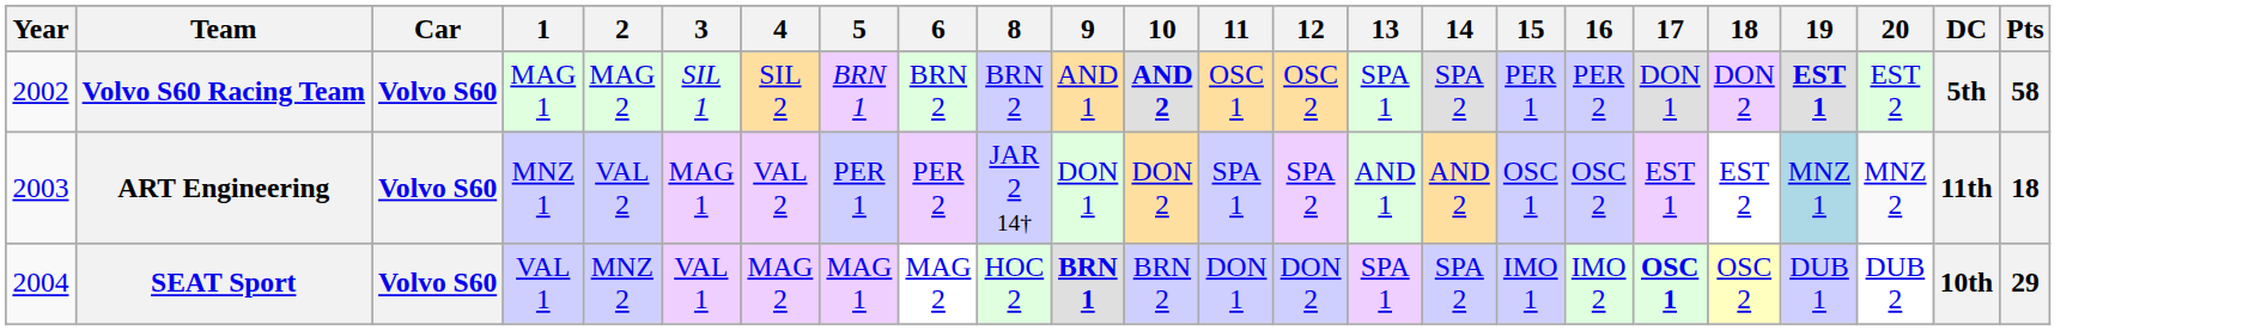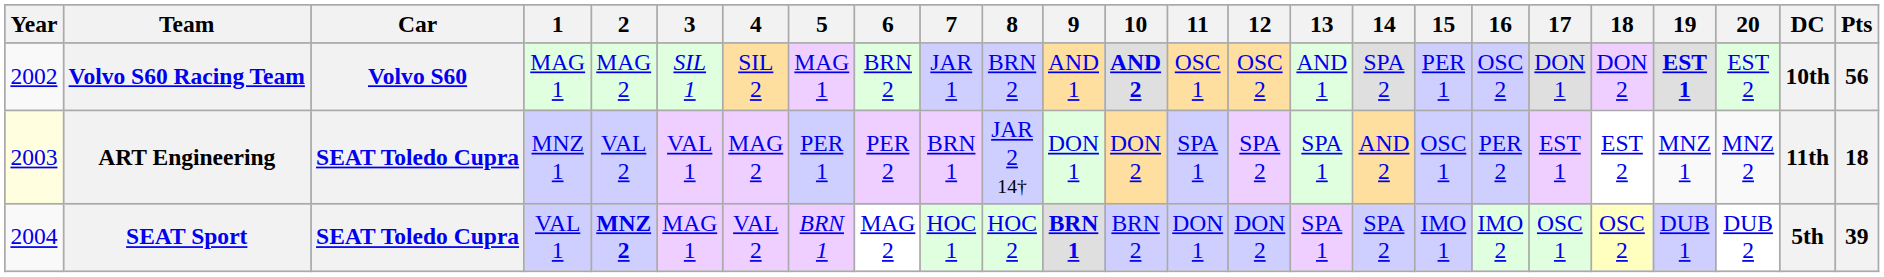+ column: 7 | JAR 1 | BRN 1 | HOC 1
Volvo S60 Racing Team | 5: BRN 1 -> MAG 1
Volvo S60 Racing Team | 13: SPA 1 -> AND 1
Volvo S60 Racing Team | 16: PER 2 -> OSC 2
Volvo S60 Racing Team | DC: 5th -> 10th
Volvo S60 Racing Team | Pts: 58 -> 56
ART Engineering | Year: no background -> lightyellow background
ART Engineering | Car: Volvo S60 -> SEAT Toledo Cupra
ART Engineering | 3: MAG 1 -> VAL 1
ART Engineering | 4: VAL 2 -> MAG 2
ART Engineering | 13: AND 1 -> SPA 1
ART Engineering | 16: OSC 2 -> PER 2
ART Engineering | 19: lightblue background -> no background
SEAT Sport | Car: Volvo S60 -> SEAT Toledo Cupra
SEAT Sport | 2: normal -> bold
SEAT Sport | 3: VAL 1 -> MAG 1
SEAT Sport | 4: MAG 2 -> VAL 2
SEAT Sport | 5: MAG 1 -> BRN 1
SEAT Sport | 17: bold -> normal
SEAT Sport | DC: 10th -> 5th
SEAT Sport | Pts: 29 -> 39
